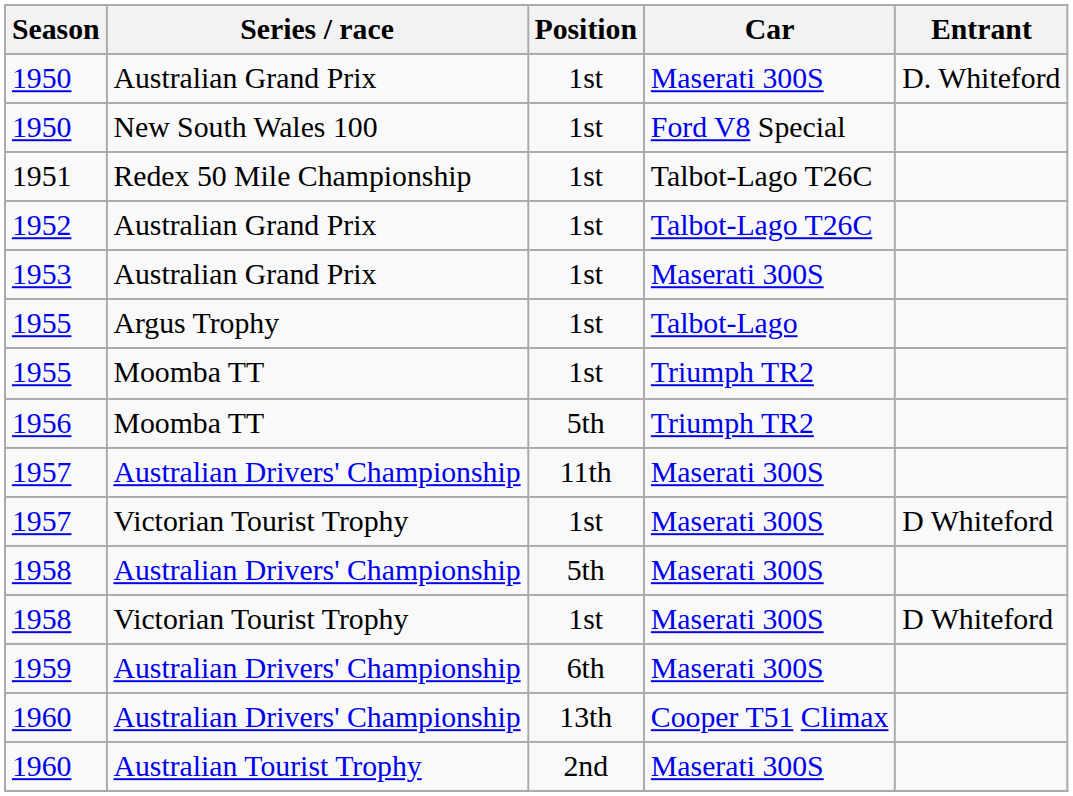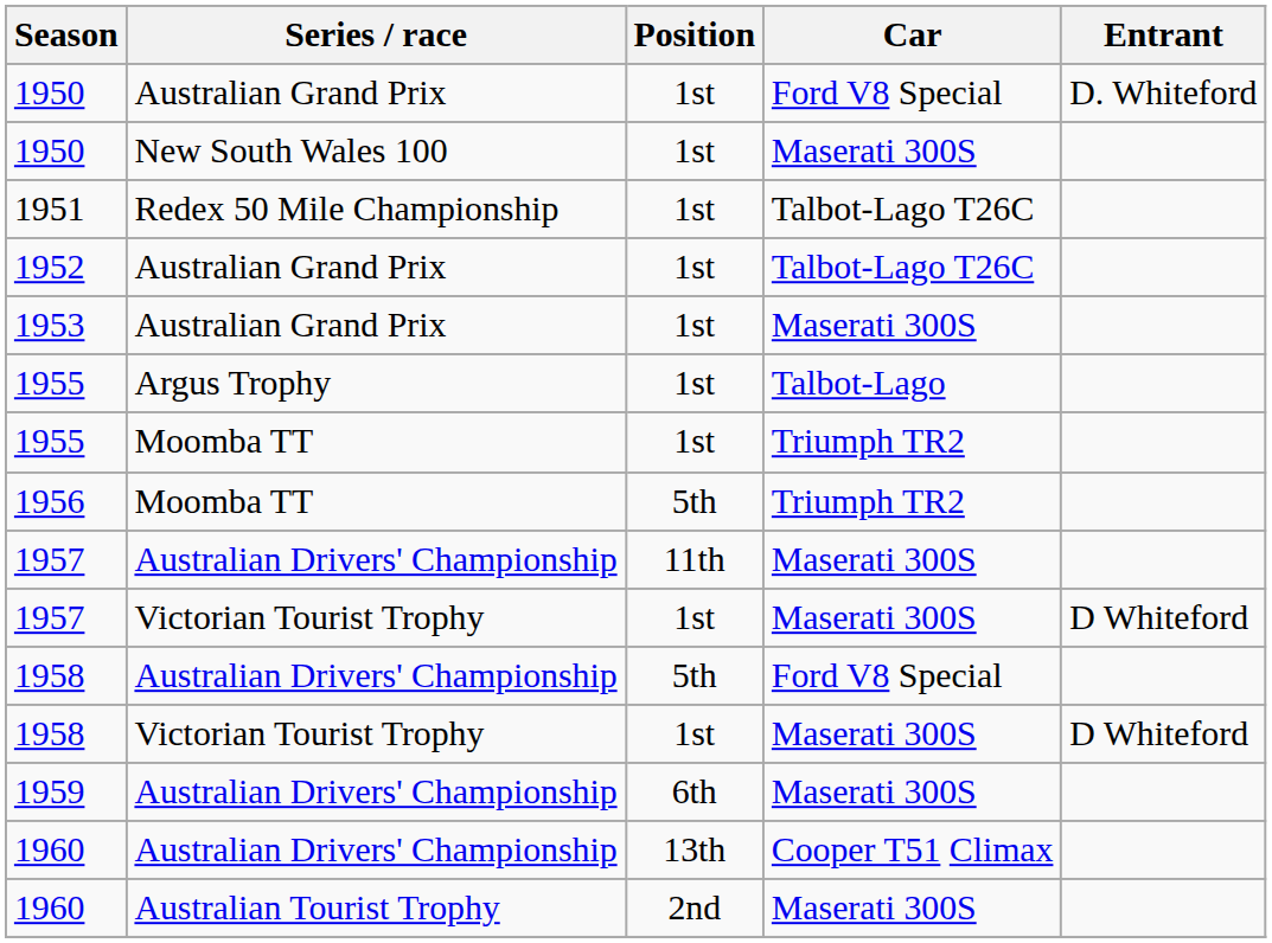1950 / Australian Grand Prix | Car: Maserati 300S -> Ford V8 Special
1950 / New South Wales 100 | Car: Ford V8 Special -> Maserati 300S
1958 / Australian Drivers' Championship | Car: Maserati 300S -> Ford V8 Special
